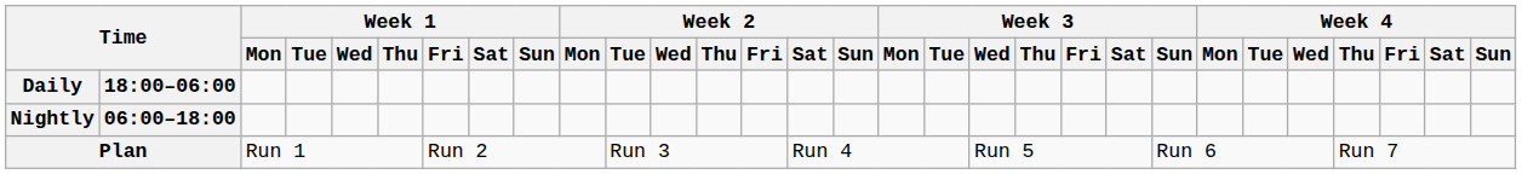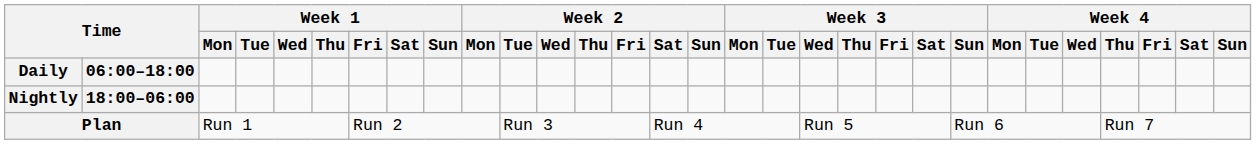Daily | column 2: 18:00–06:00 -> 06:00–18:00
Nightly | column 2: 06:00–18:00 -> 18:00–06:00
